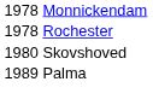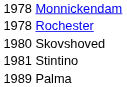+ row: 1981 Stintino
